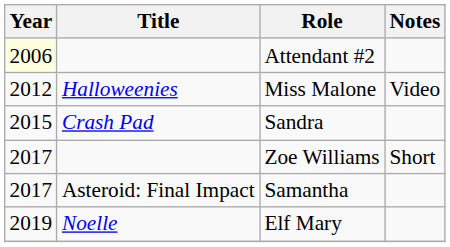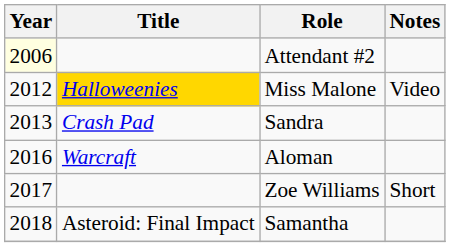Miss Malone | Title: no background -> gold background
Sandra | Year: 2015 -> 2013
+ row: 2016 | Warcraft | Aloman
Samantha | Year: 2017 -> 2018
- row: 2019 | Noelle | Elf Mary
